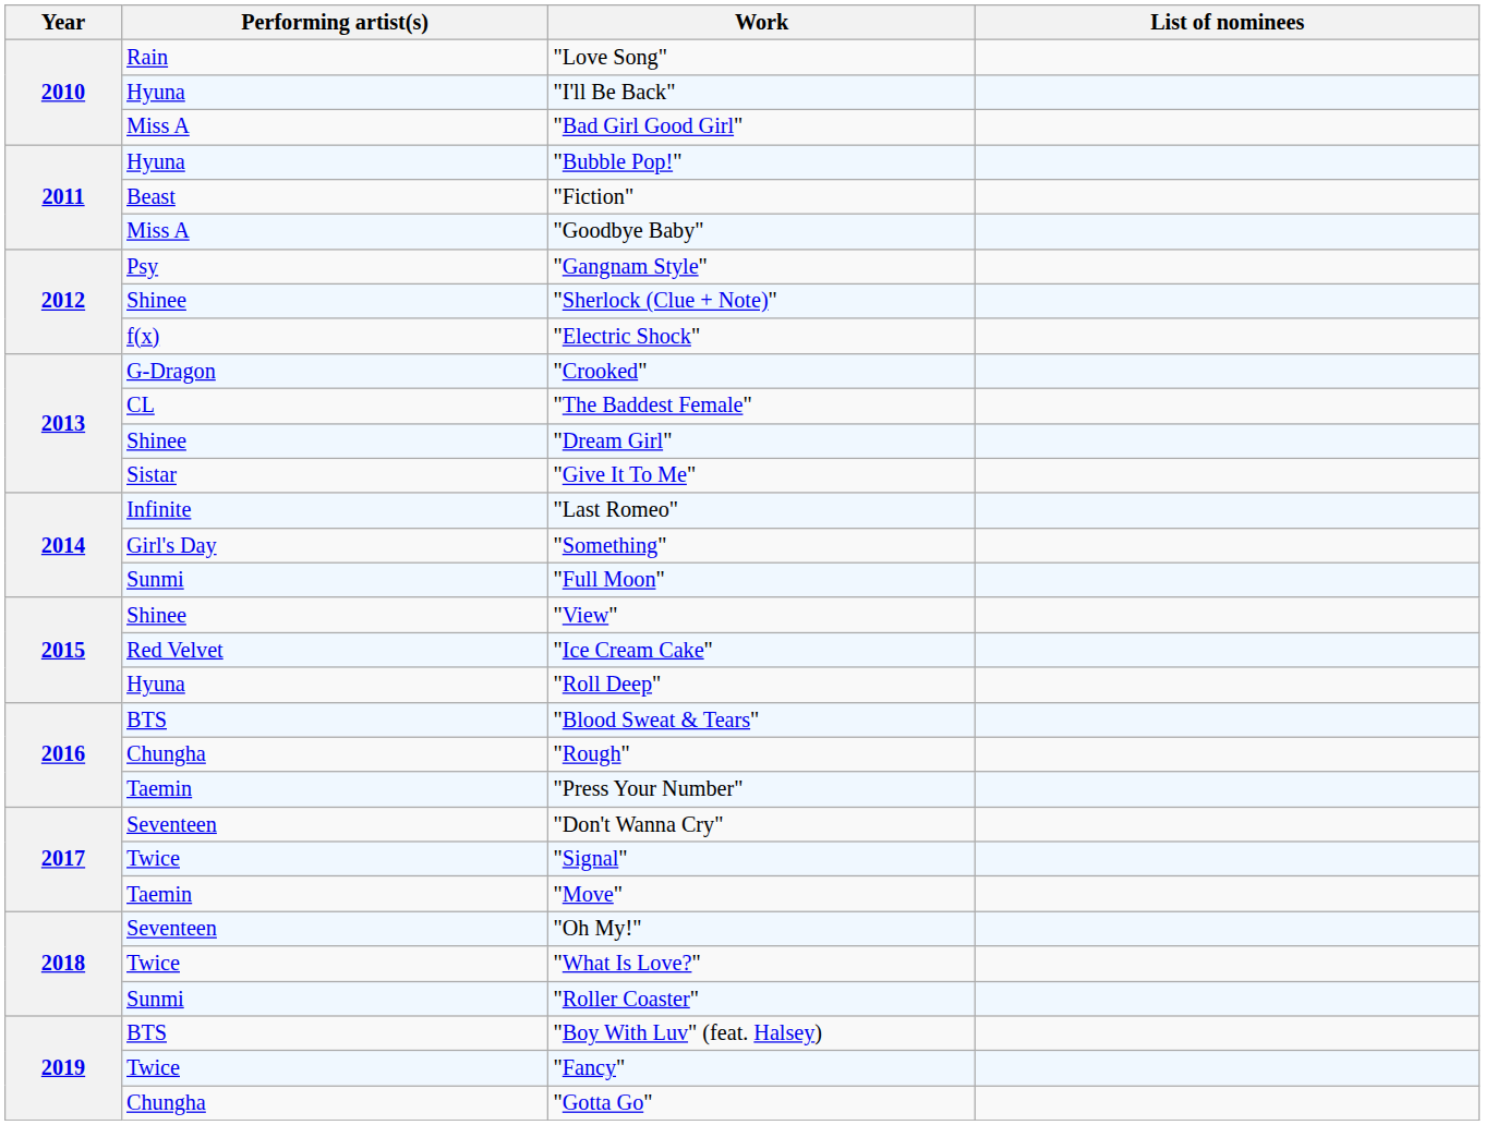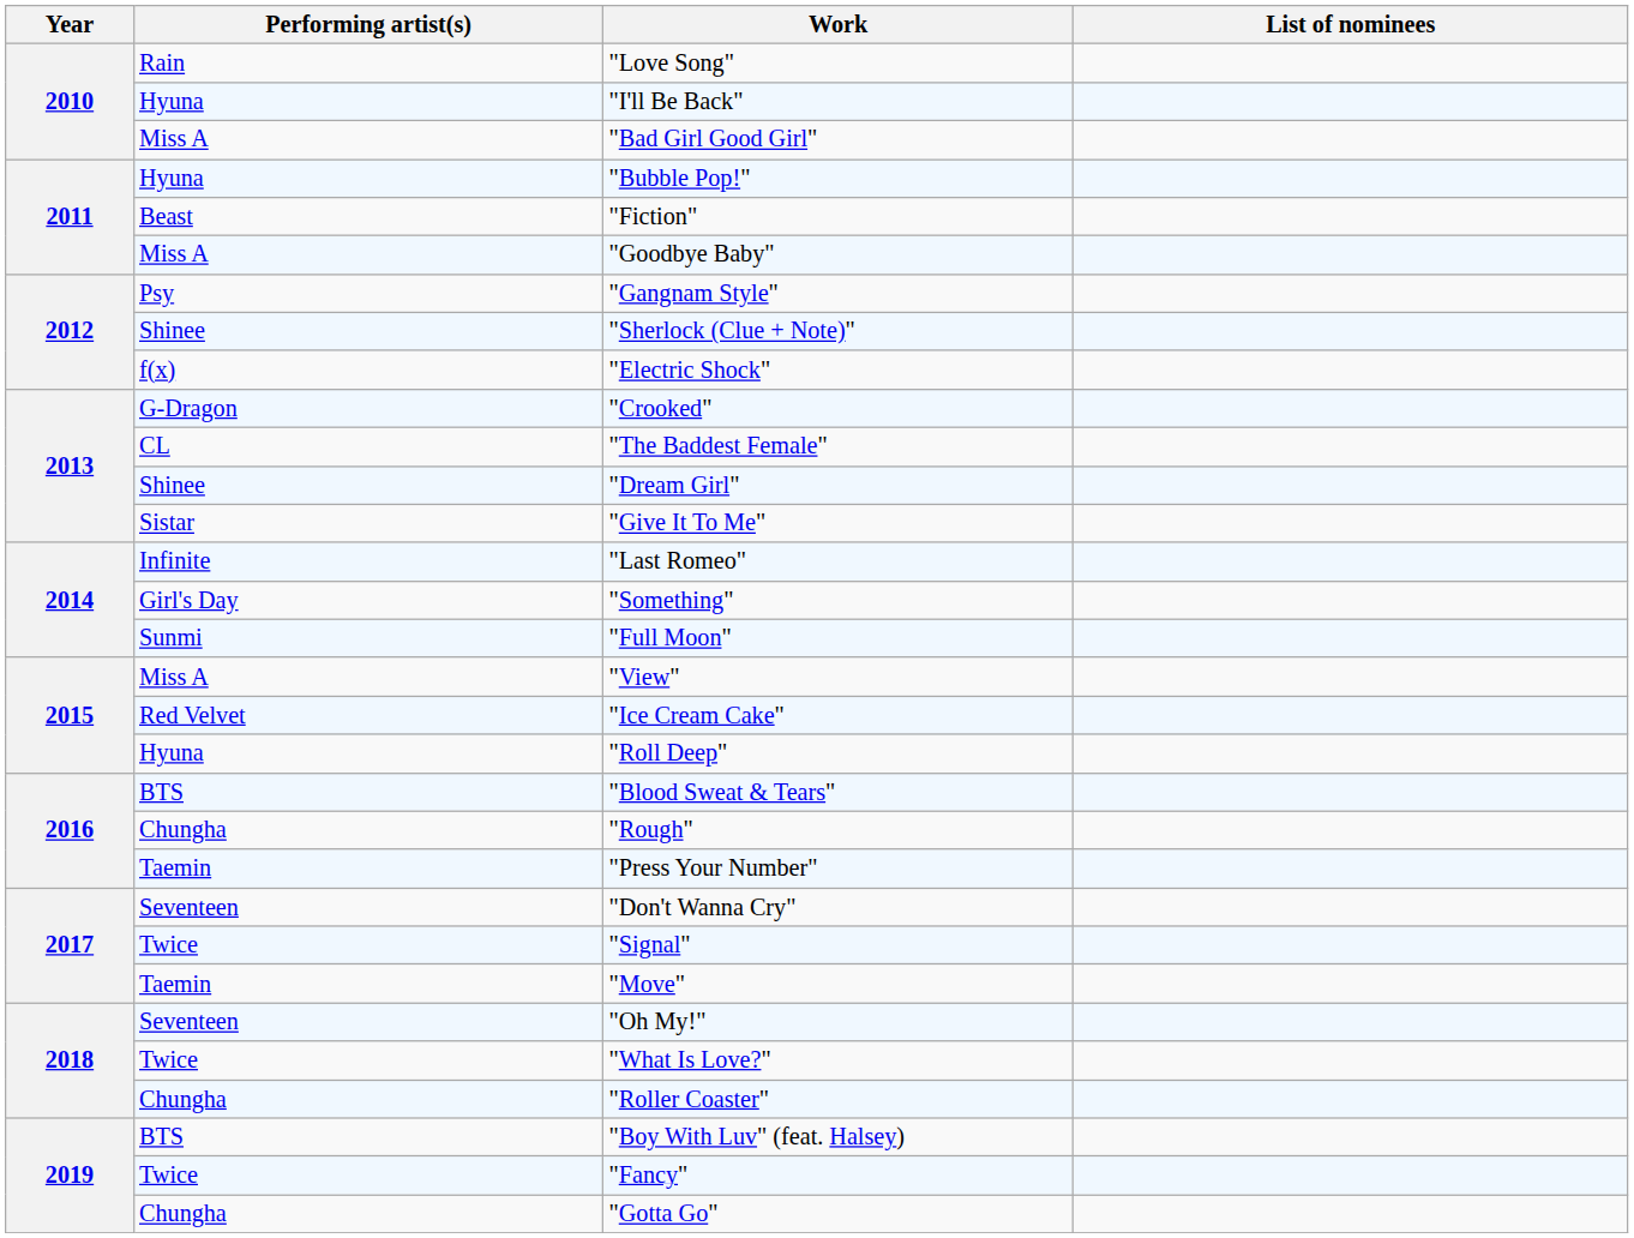"View" | Performing artist(s): Shinee -> Miss A
"Roller Coaster" | Performing artist(s): Sunmi -> Chungha
